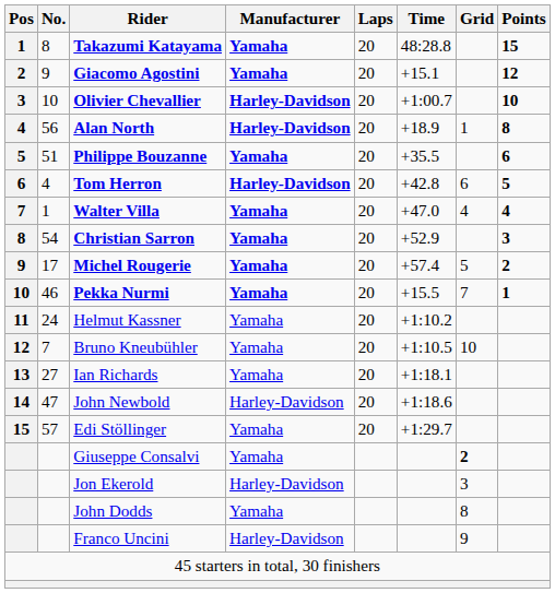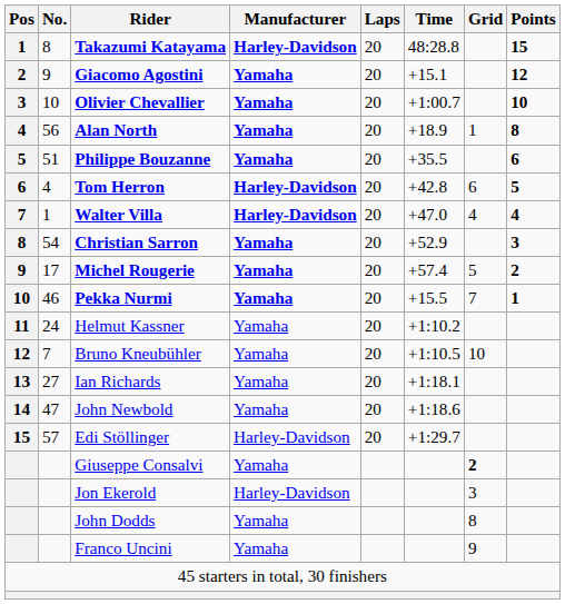Takazumi Katayama | Manufacturer: Yamaha -> Harley-Davidson
Olivier Chevallier | Manufacturer: Harley-Davidson -> Yamaha
Alan North | Manufacturer: Harley-Davidson -> Yamaha
Walter Villa | Manufacturer: Yamaha -> Harley-Davidson
John Newbold | Manufacturer: Harley-Davidson -> Yamaha
Edi Stöllinger | Manufacturer: Yamaha -> Harley-Davidson
Franco Uncini | Manufacturer: Harley-Davidson -> Yamaha
